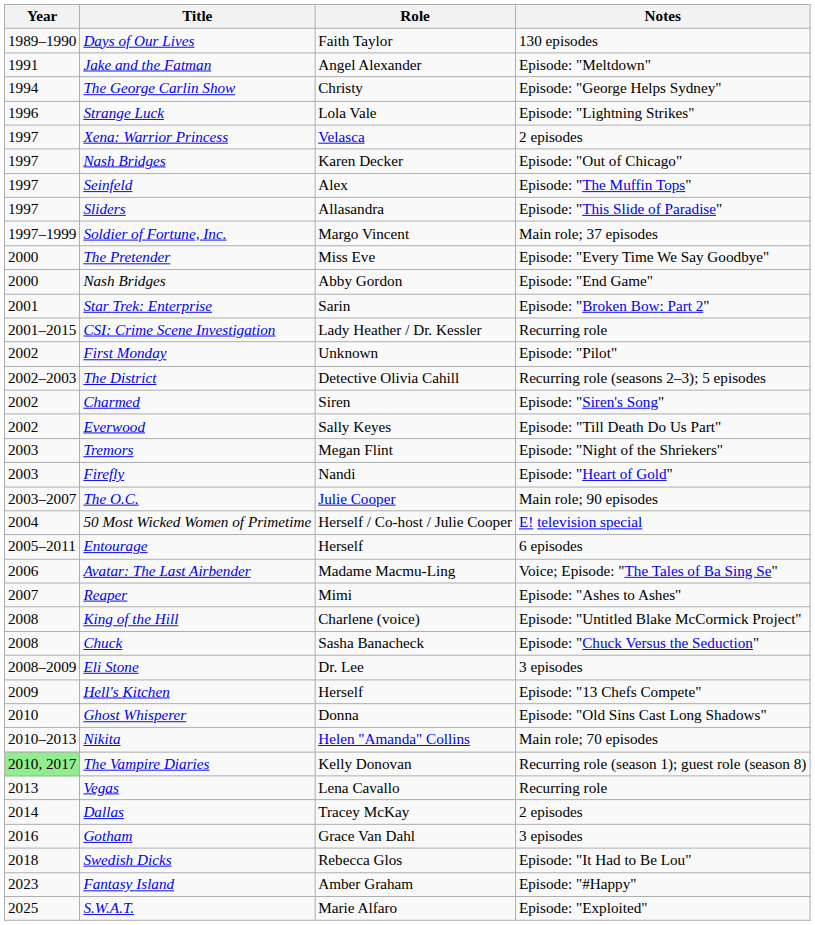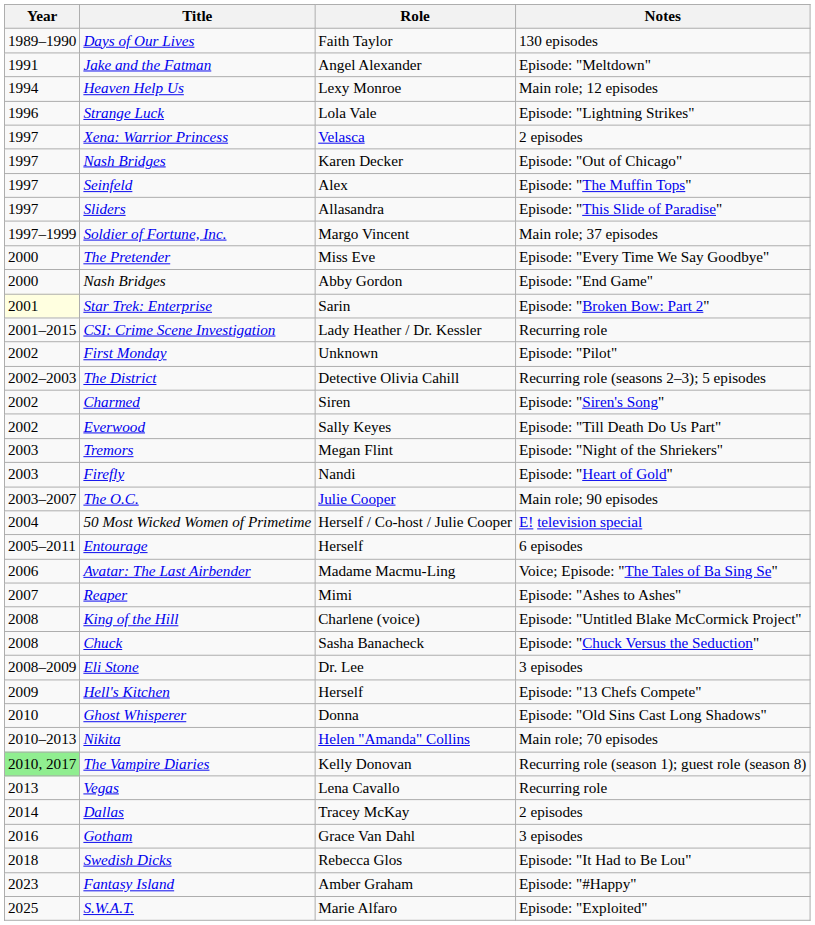- row: 1994 | The George Carlin Show | Christy | Episode: "George Helps Sydney"
+ row: 1994 | Heaven Help Us | Lexy Monroe | Main role; 12 episodes
Star Trek: Enterprise | Year: no background -> lightyellow background
